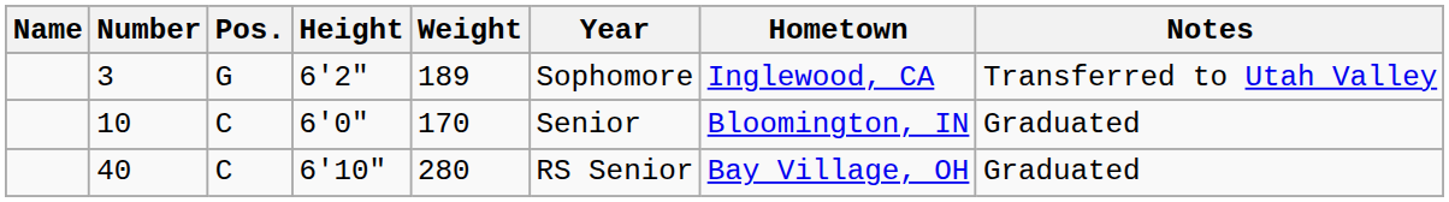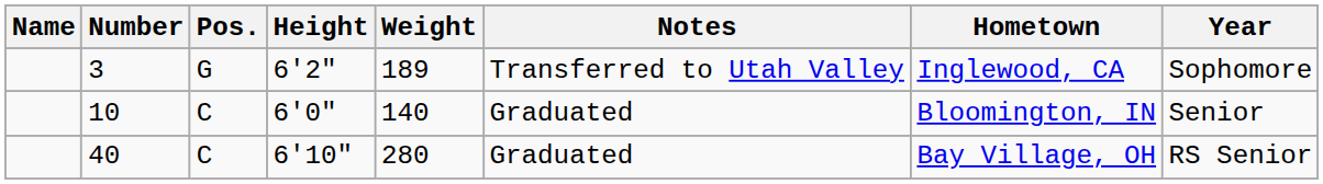columns swapped: Year <-> Notes
10 | Weight: 170 -> 140
